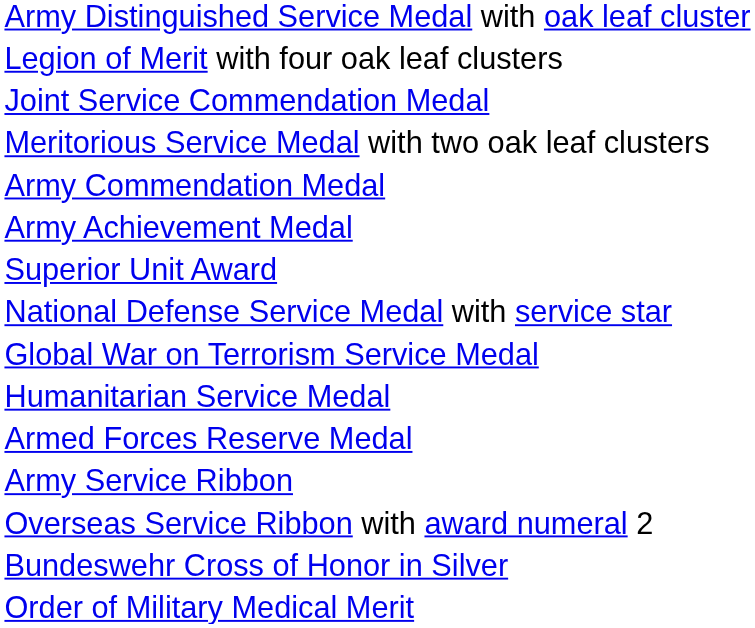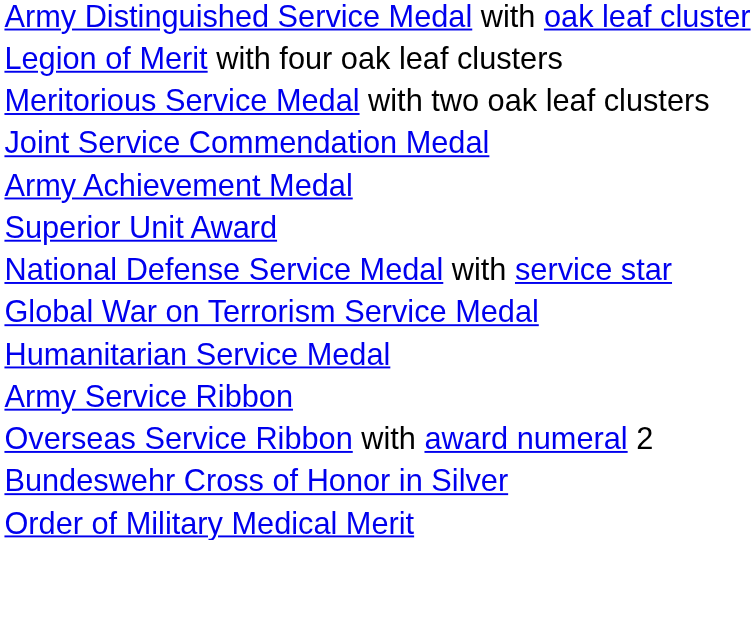rows swapped: Meritorious Service Medal with two oak leaf clusters <-> Joint Service Commendation Medal
- row: Army Commendation Medal
- row: Armed Forces Reserve Medal
